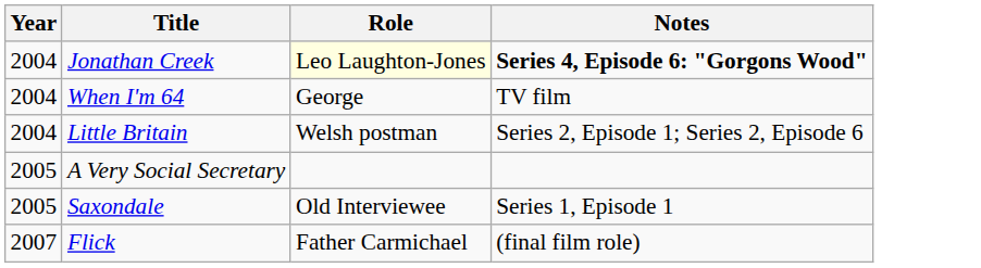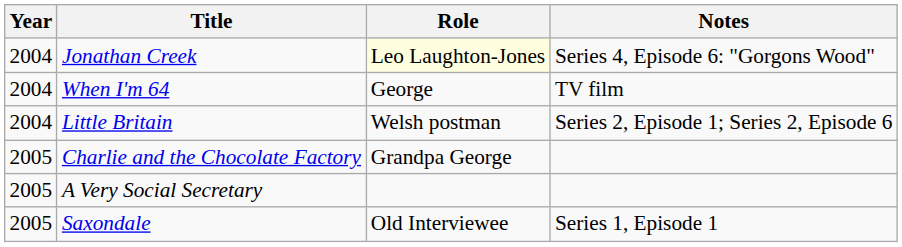Jonathan Creek | Notes: bold -> normal
+ row: 2005 | Charlie and the Chocolate Factory | Grandpa George
- row: 2007 | Flick | Father Carmichael | (final film role)
